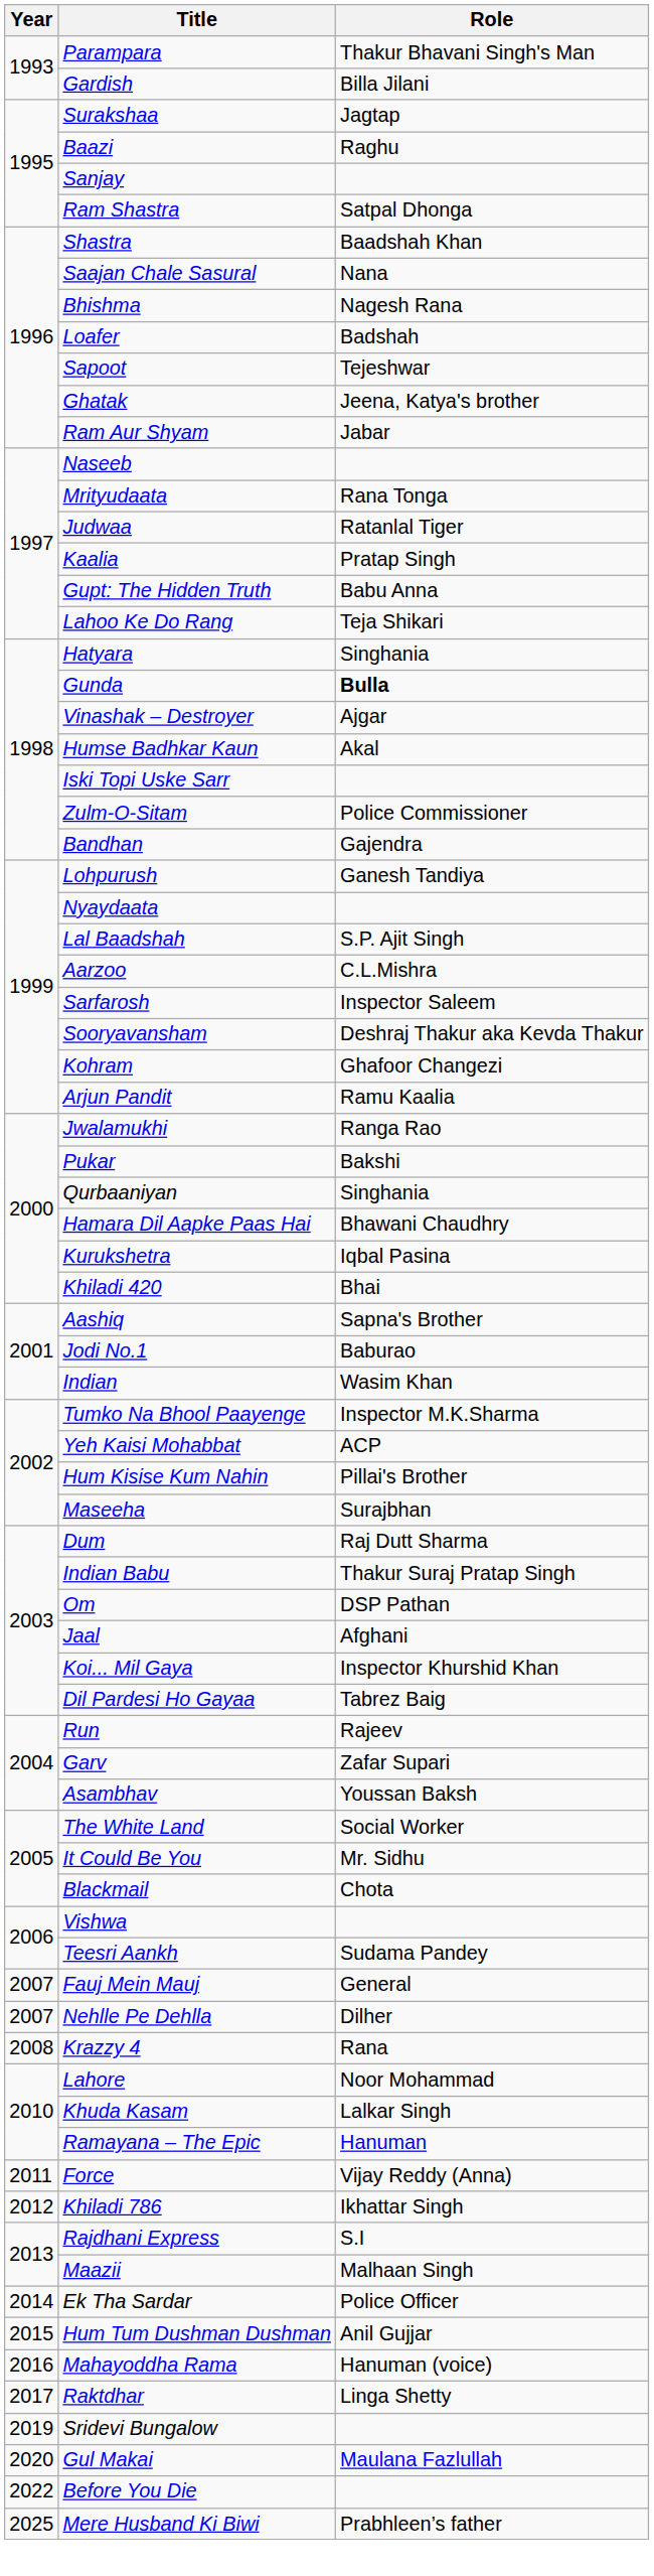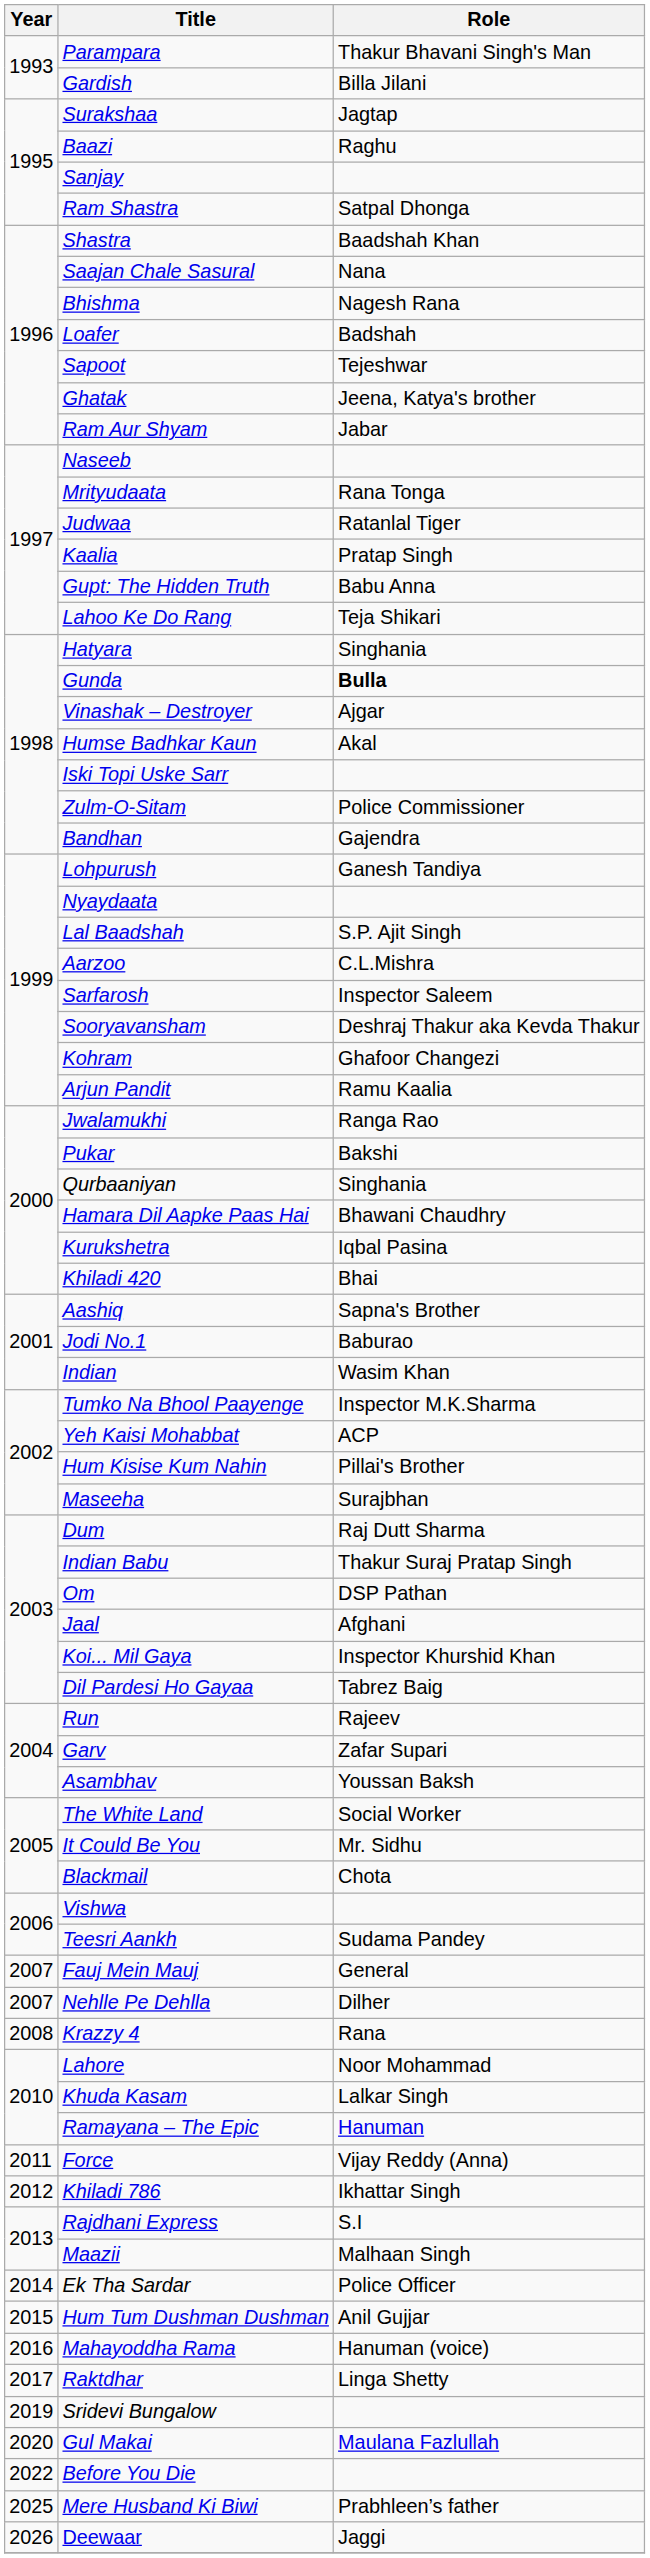+ row: 2026 | Deewaar | Jaggi
